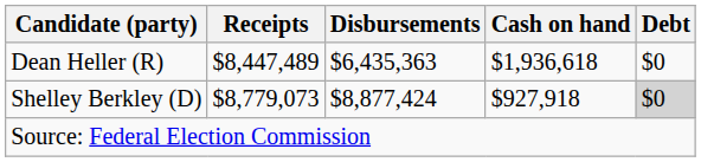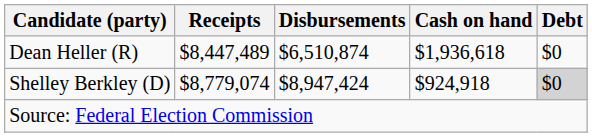Dean Heller (R) | Disbursements: $6,435,363 -> $6,510,874
Shelley Berkley (D) | Receipts: $8,779,073 -> $8,779,074
Shelley Berkley (D) | Disbursements: $8,877,424 -> $8,947,424
Shelley Berkley (D) | Cash on hand: $927,918 -> $924,918
